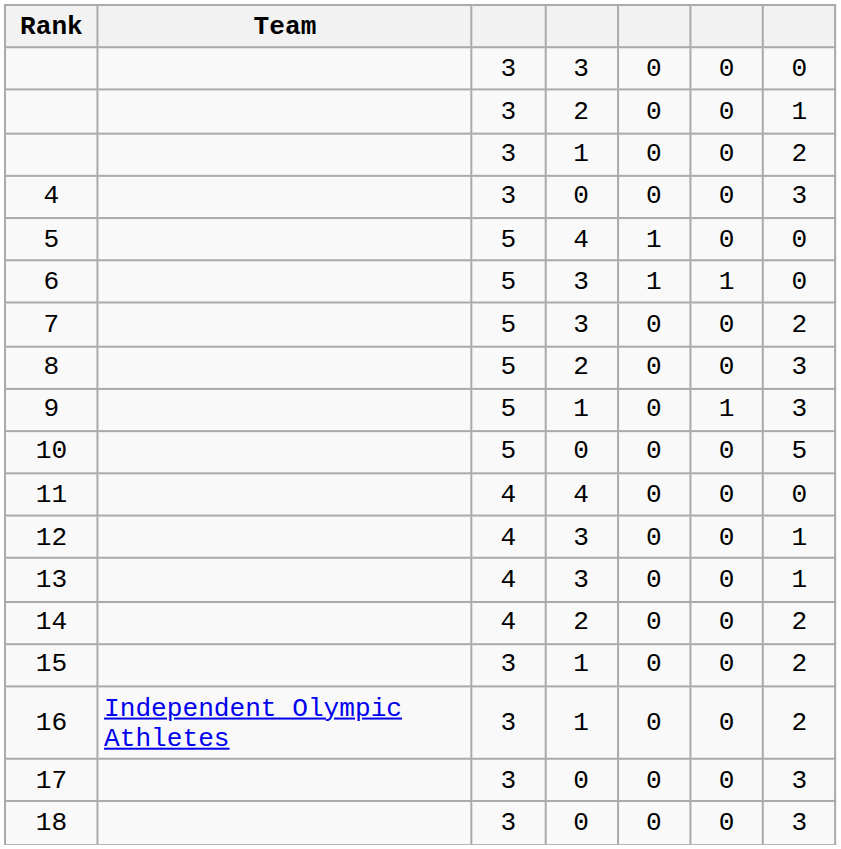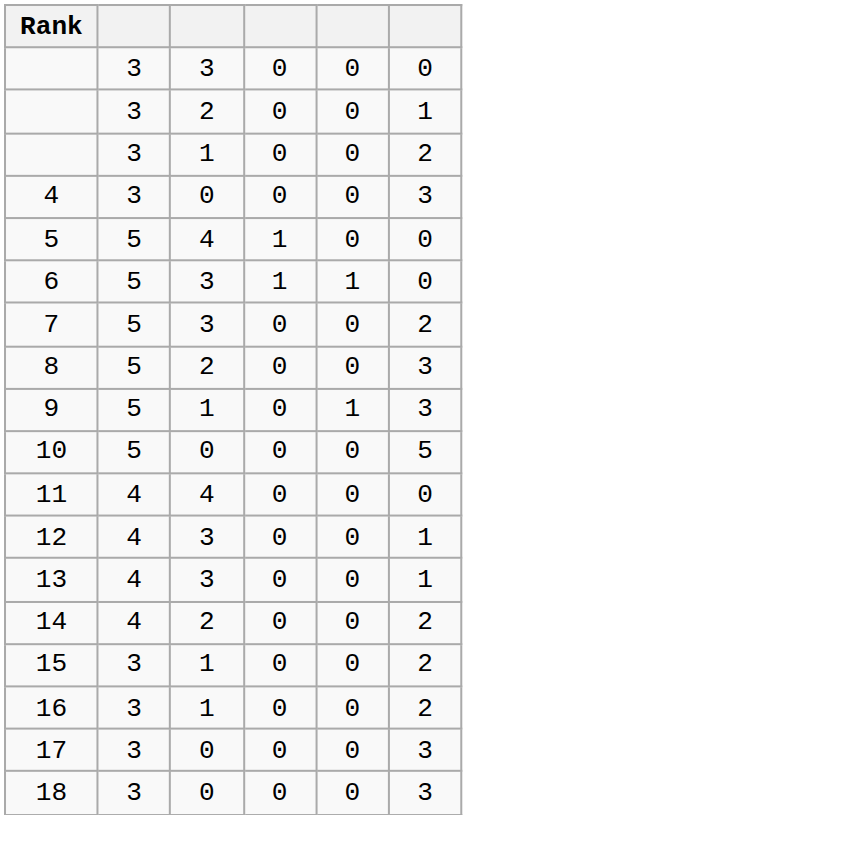- column: Team | Independent Olympic Athletes
